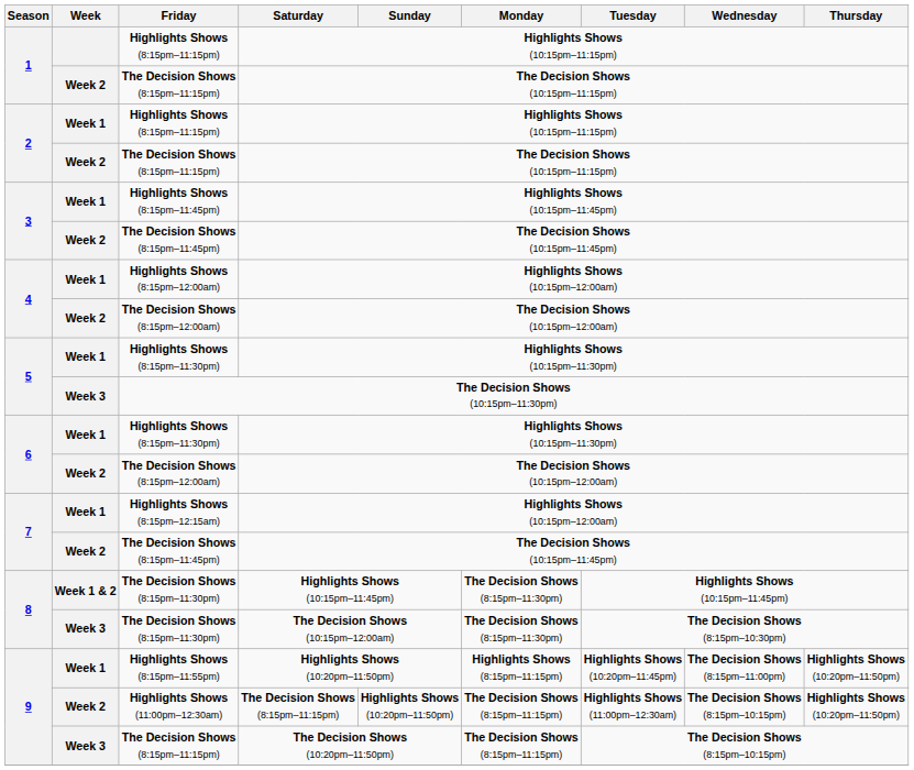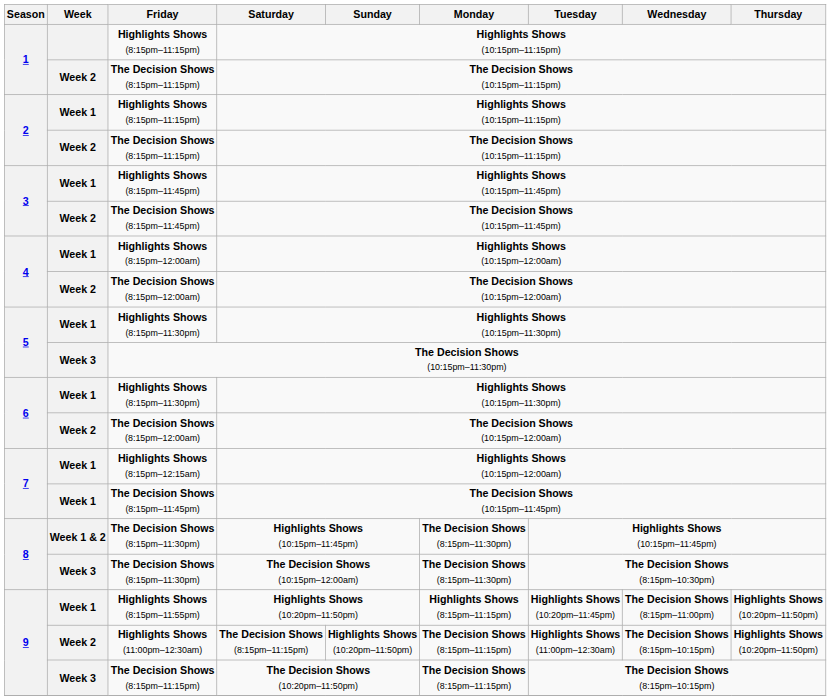7 / The Decision Shows (8:15pm–11:45pm) | Week: Week 2 -> Week 1
